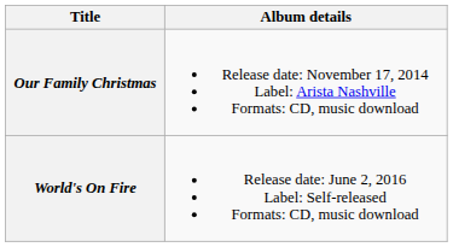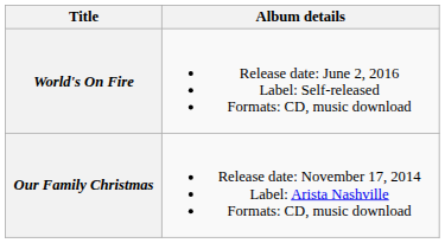rows swapped: Our Family Christmas <-> World's On Fire
